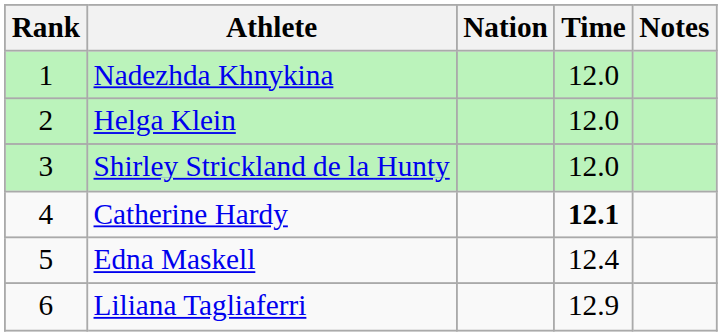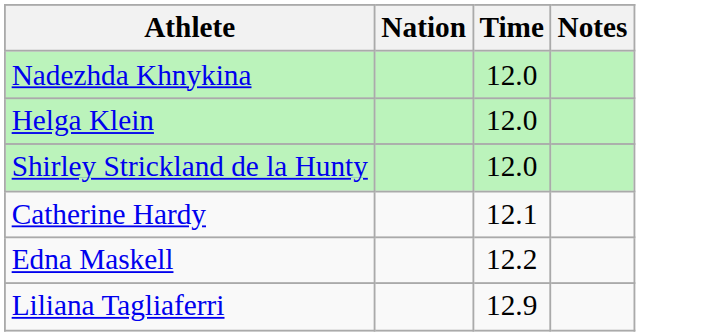- column: Rank | 1 | 2 | 3 | 4 | 5 | 6
Catherine Hardy | Time: bold -> normal
Edna Maskell | Time: 12.4 -> 12.2
